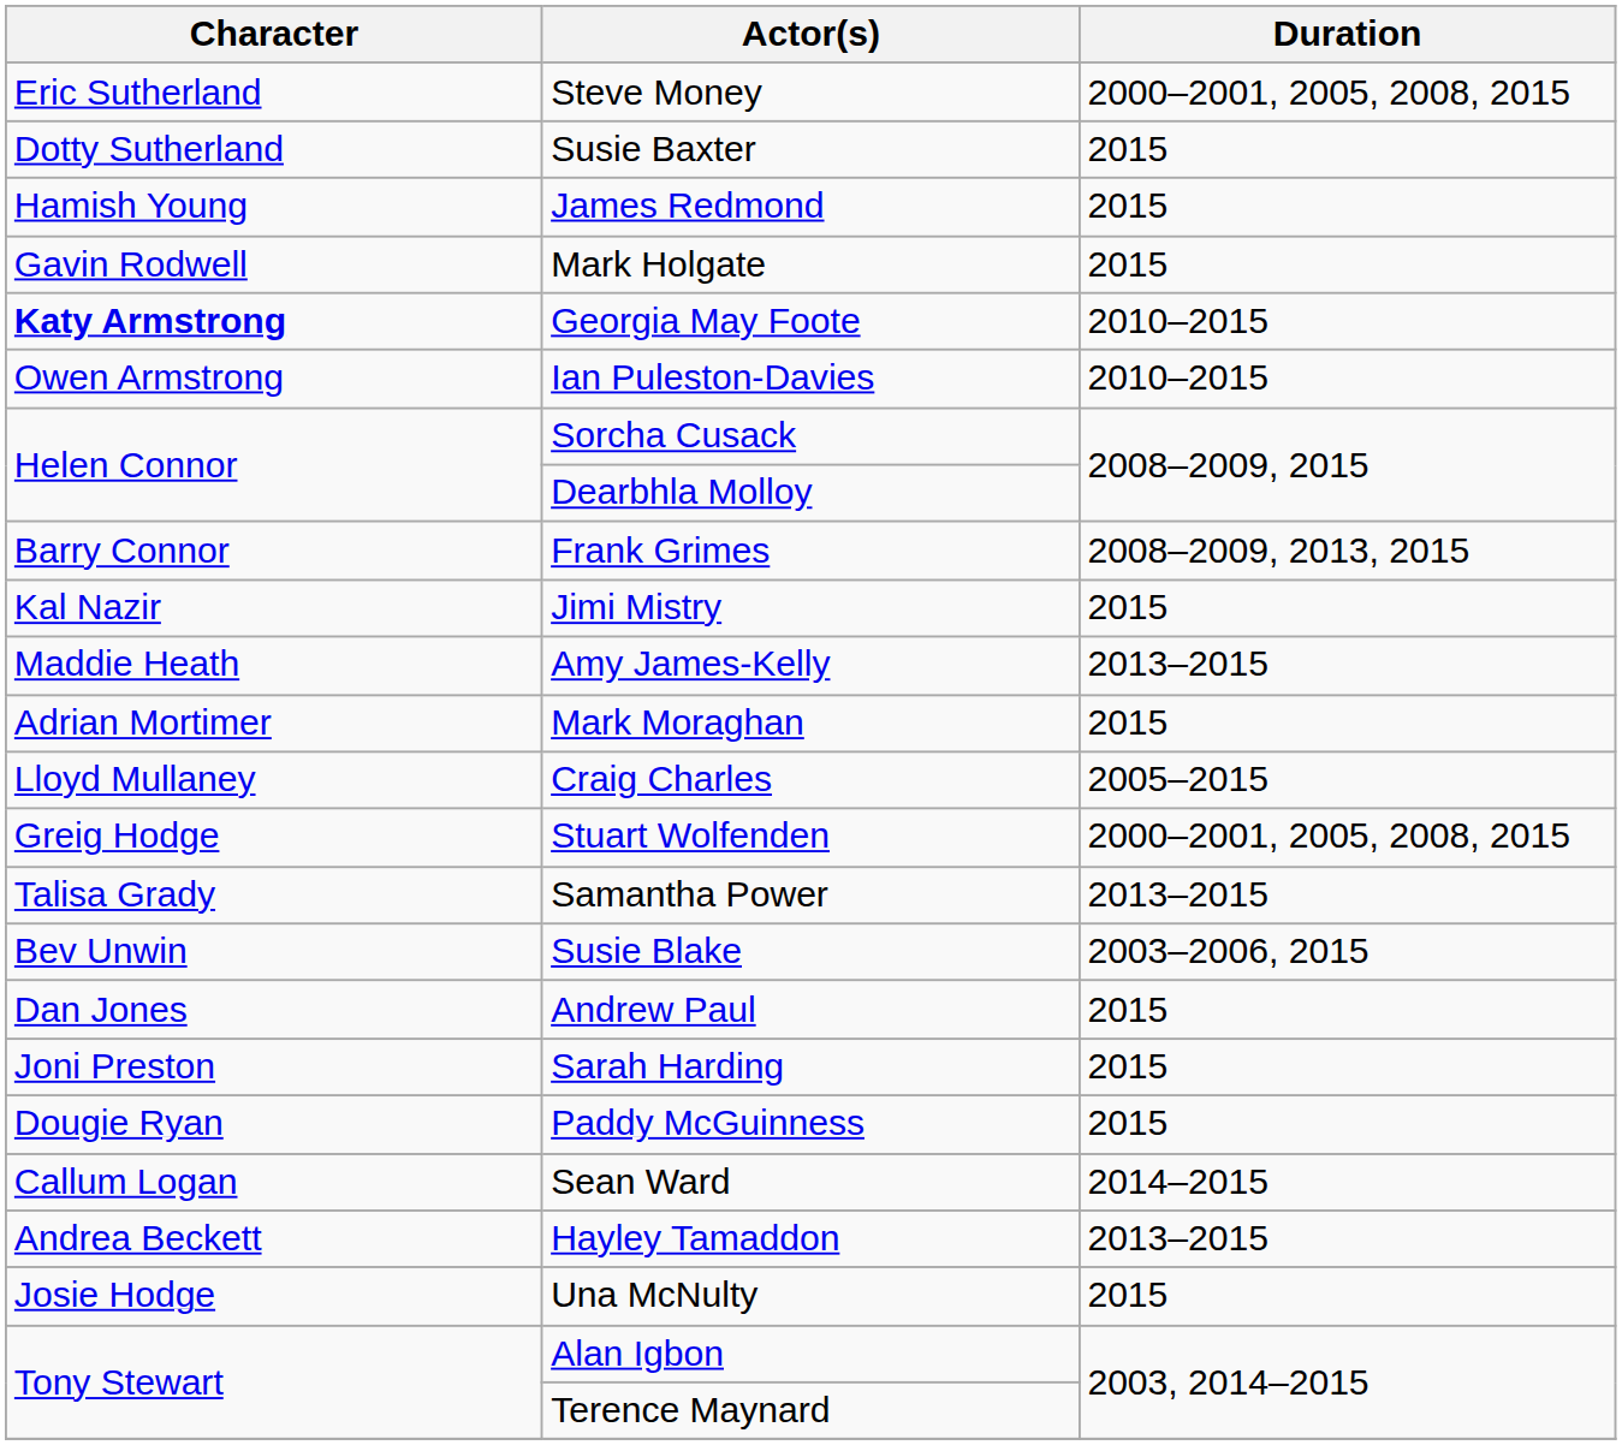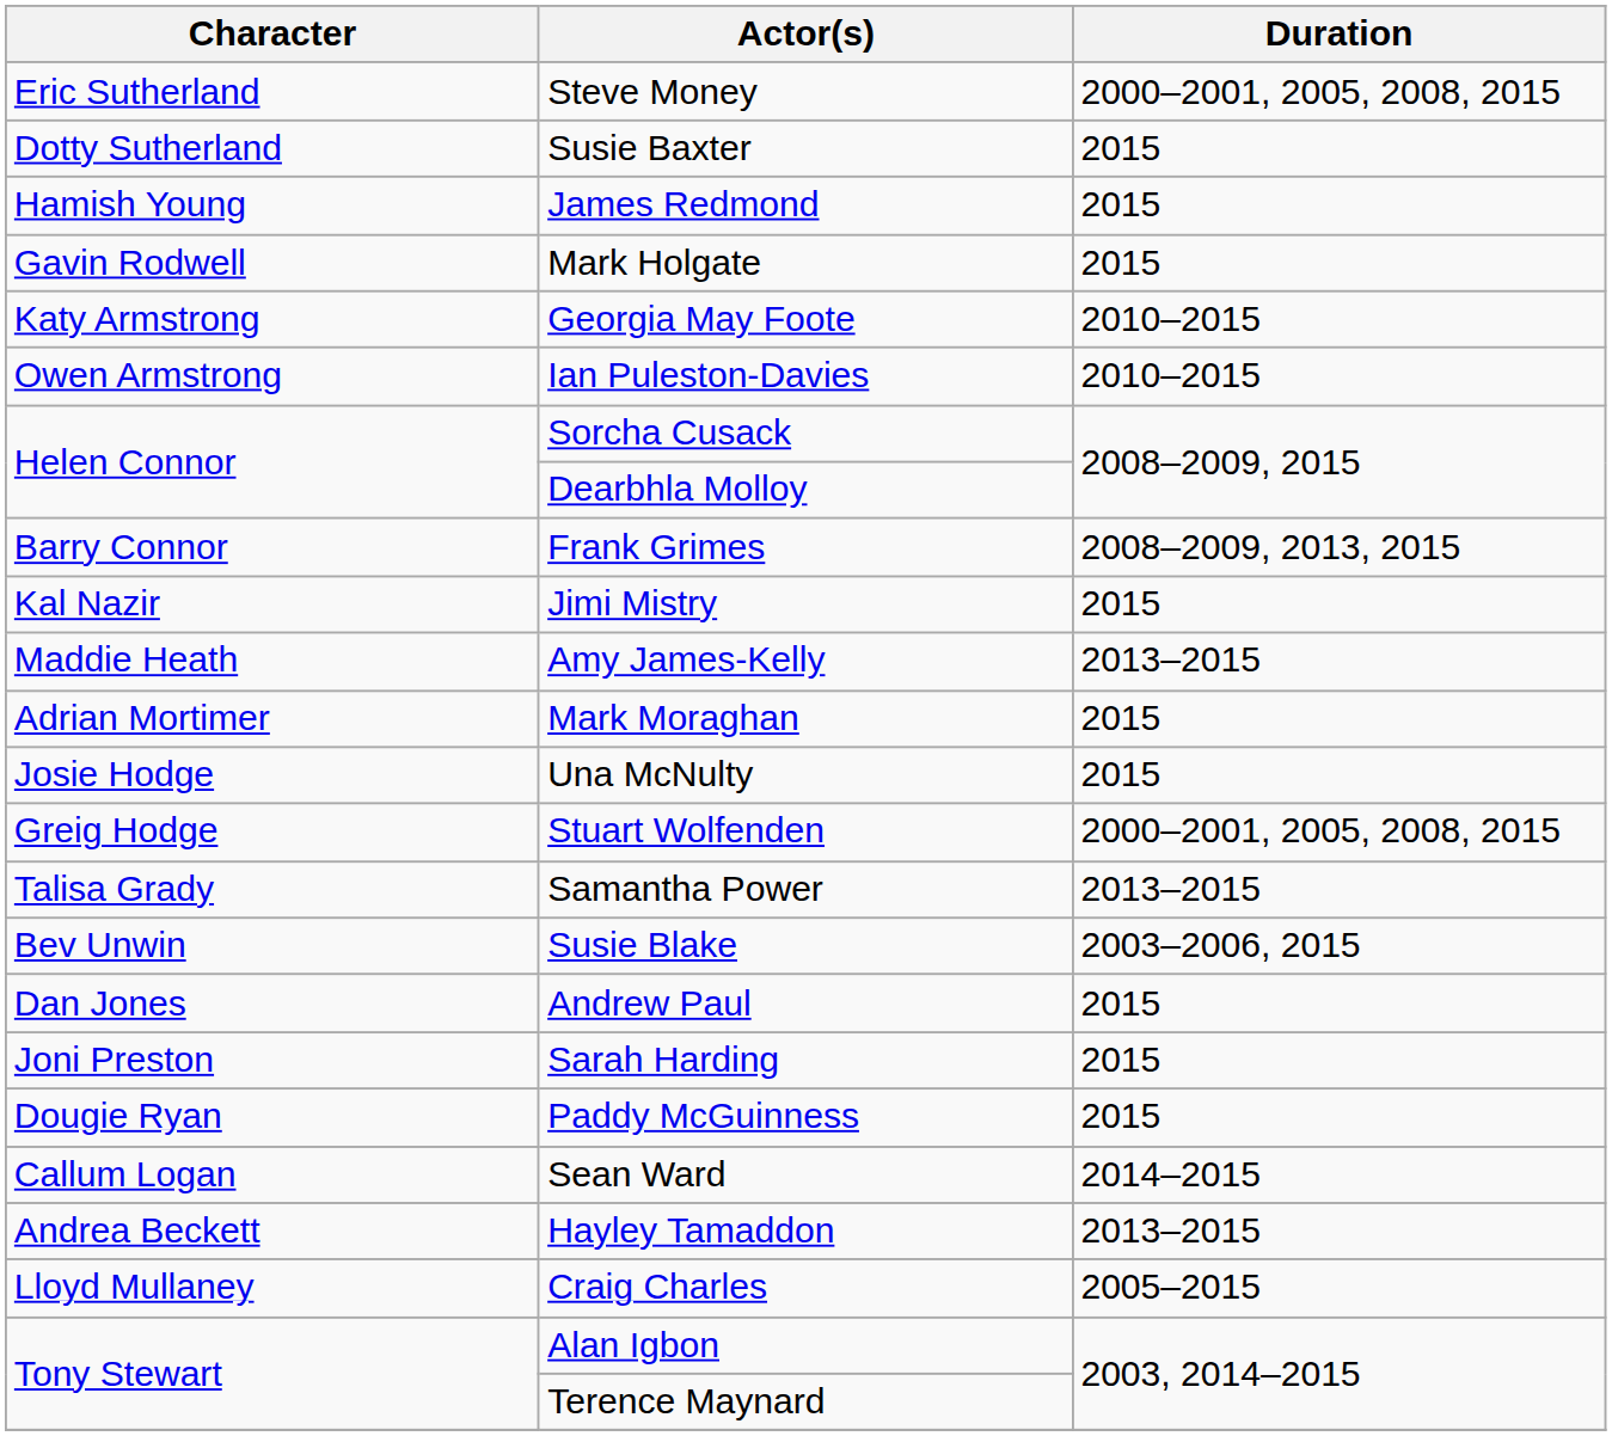Georgia May Foote | Character: bold -> normal
rows swapped: Una McNulty <-> Craig Charles
